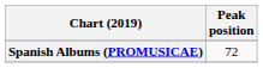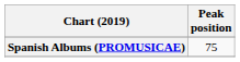Spanish Albums (PROMUSICAE) | Peak position: 72 -> 75
